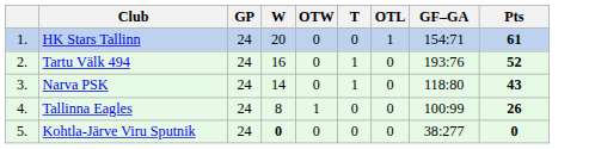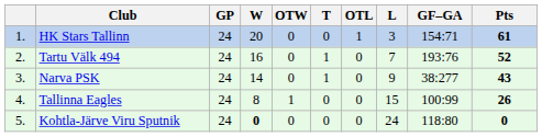+ column: L | 3 | 7 | 9 | 15 | 24
Narva PSK | GF–GA: 118:80 -> 38:277
Kohtla-Järve Viru Sputnik | GF–GA: 38:277 -> 118:80
